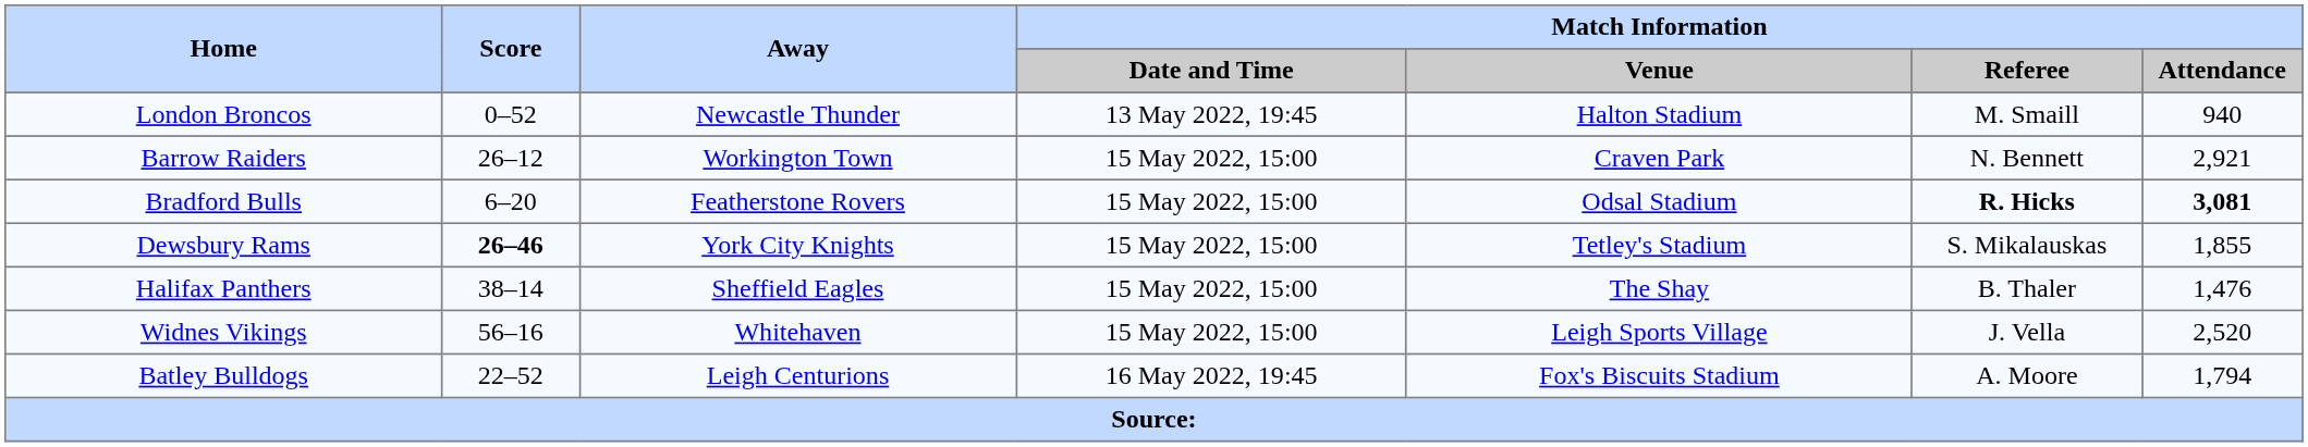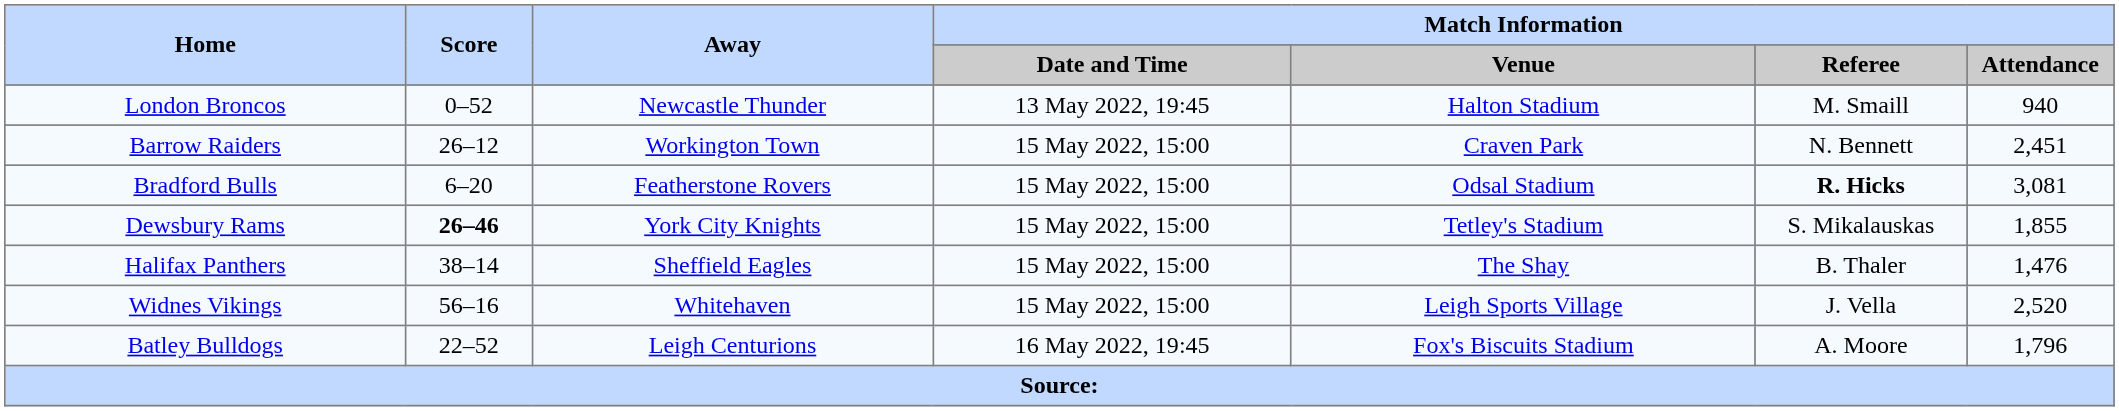Barrow Raiders | Match Information / Attendance: 2,921 -> 2,451
Bradford Bulls | Match Information / Attendance: bold -> normal
Batley Bulldogs | Match Information / Attendance: 1,794 -> 1,796
